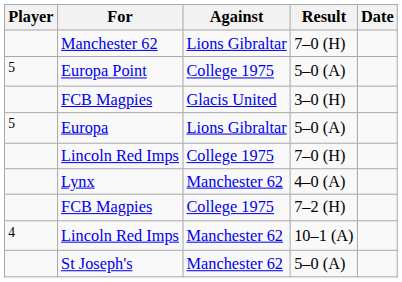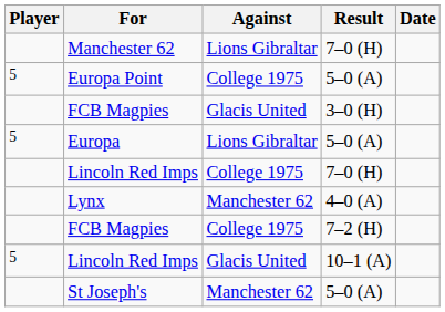Lincoln Red Imps / 10–1 (A) | Player: 4 -> 5
Lincoln Red Imps / 10–1 (A) | Against: Manchester 62 -> Glacis United
